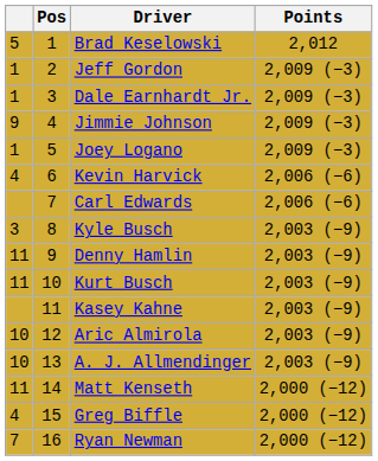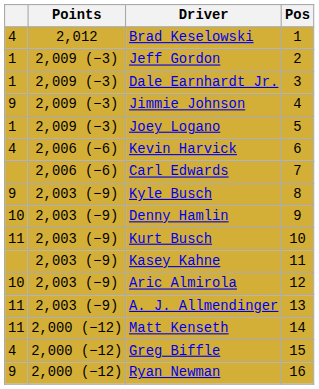columns swapped: Pos <-> Points
Brad Keselowski | column 1: 5 -> 4
Kyle Busch | column 1: 3 -> 9
Denny Hamlin | column 1: 11 -> 10
A. J. Allmendinger | column 1: 10 -> 11
Ryan Newman | column 1: 7 -> 9
